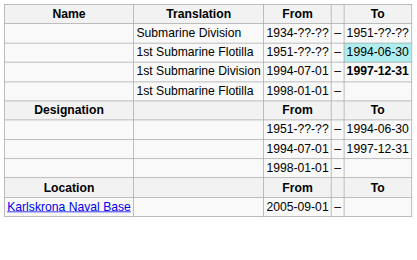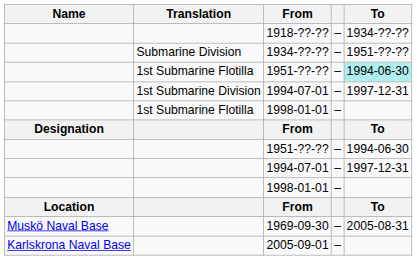+ row: 1918-??-?? | – | 1934-??-??
1st Submarine Division / 1994-07-01 | To: bold -> normal
+ row: Muskö Naval Base | 1969-09-30 | – | 2005-08-31
